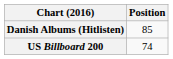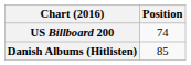rows swapped: Danish Albums (Hitlisten) <-> US Billboard 200
